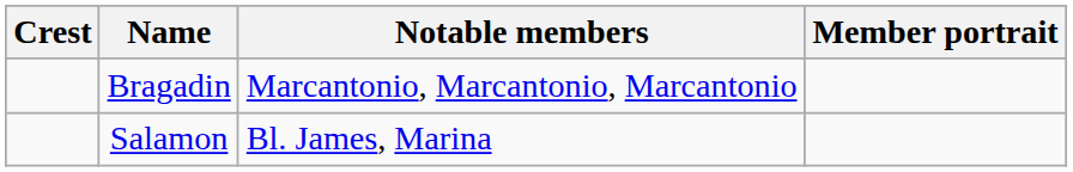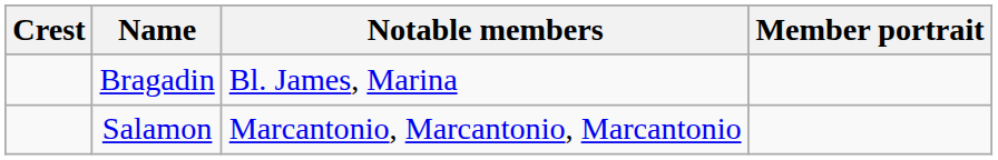Bragadin | Notable members: Marcantonio, Marcantonio, Marcantonio -> Bl. James, Marina
Salamon | Notable members: Bl. James, Marina -> Marcantonio, Marcantonio, Marcantonio
